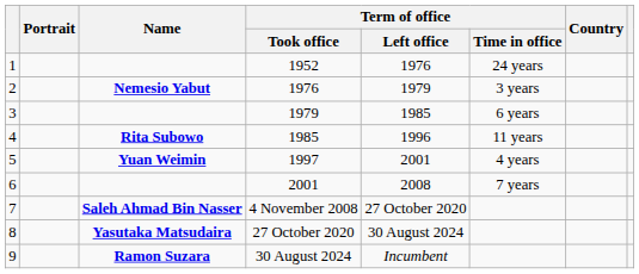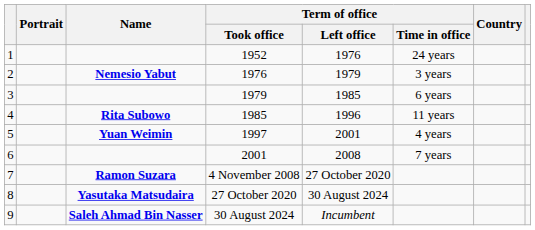7 | Name: Saleh Ahmad Bin Nasser -> Ramon Suzara
9 | Name: Ramon Suzara -> Saleh Ahmad Bin Nasser
